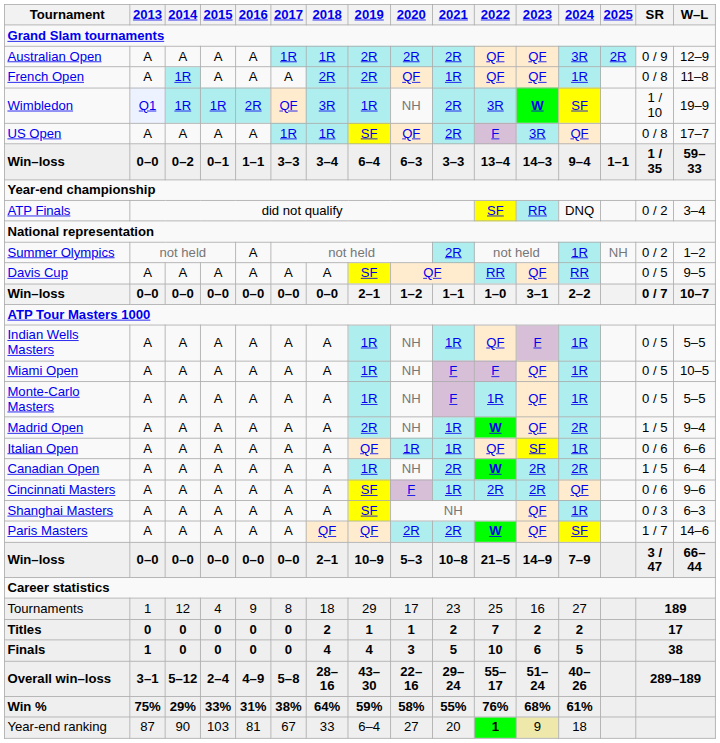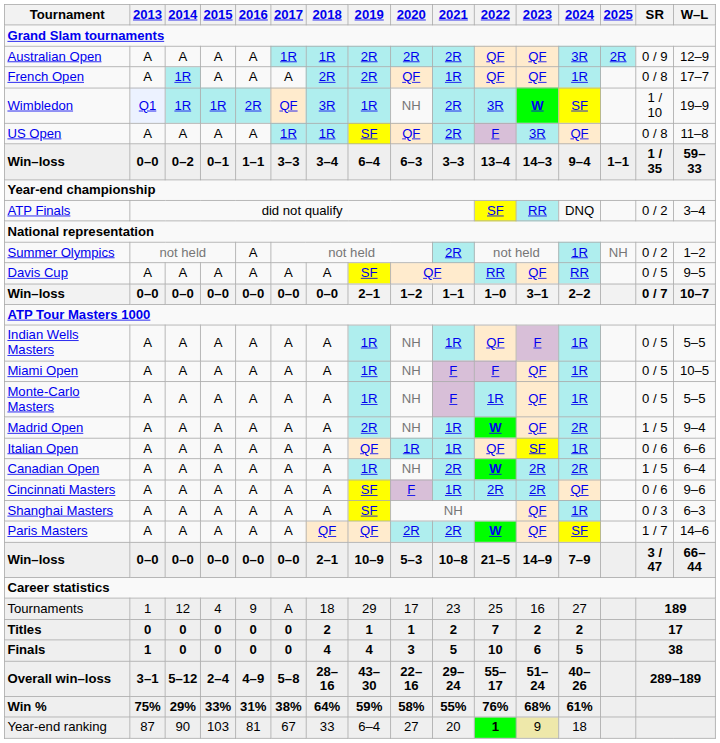French Open | W–L: 11–8 -> 17–7
US Open | W–L: 17–7 -> 11–8
Tournaments | 2017: 8 -> A
